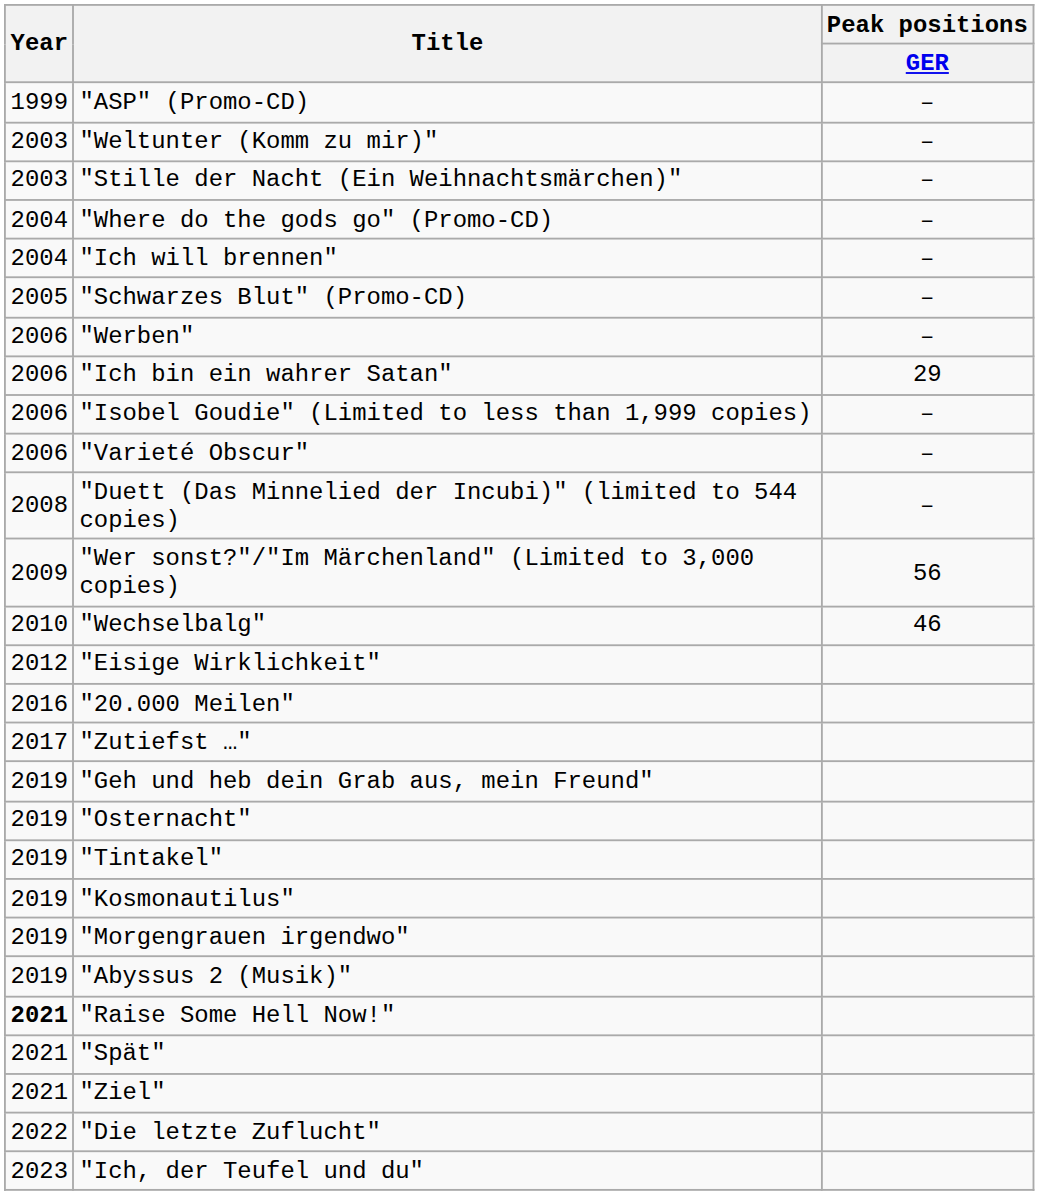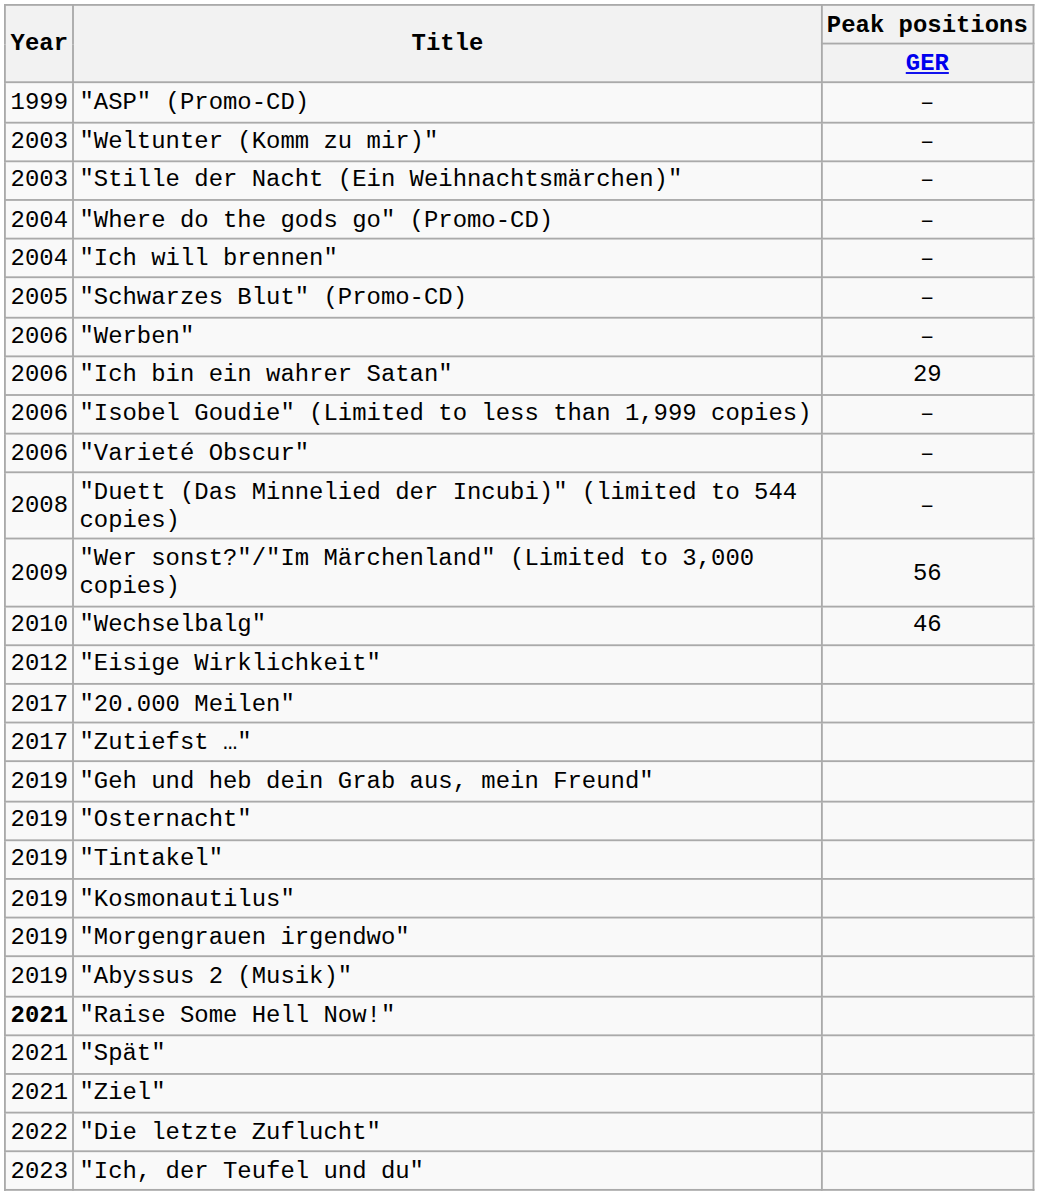"20.000 Meilen" | Year: 2016 -> 2017
